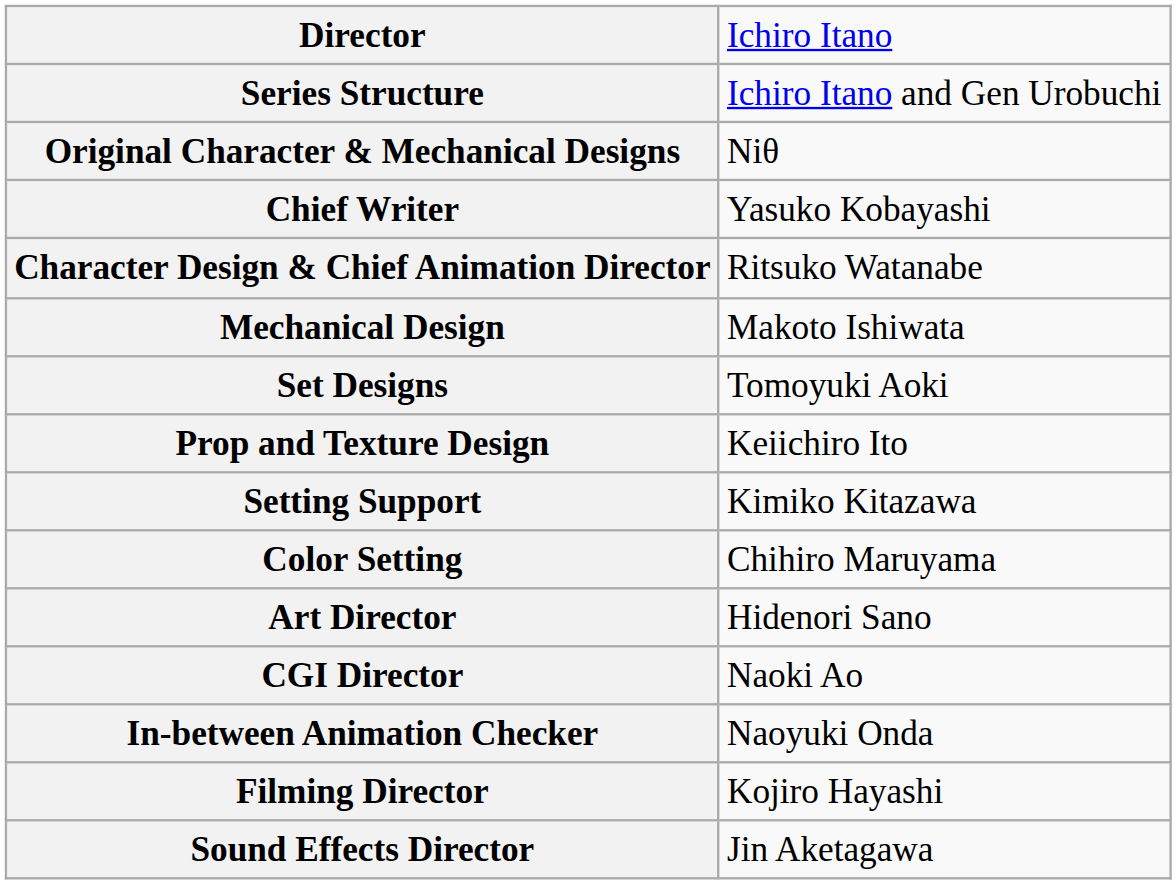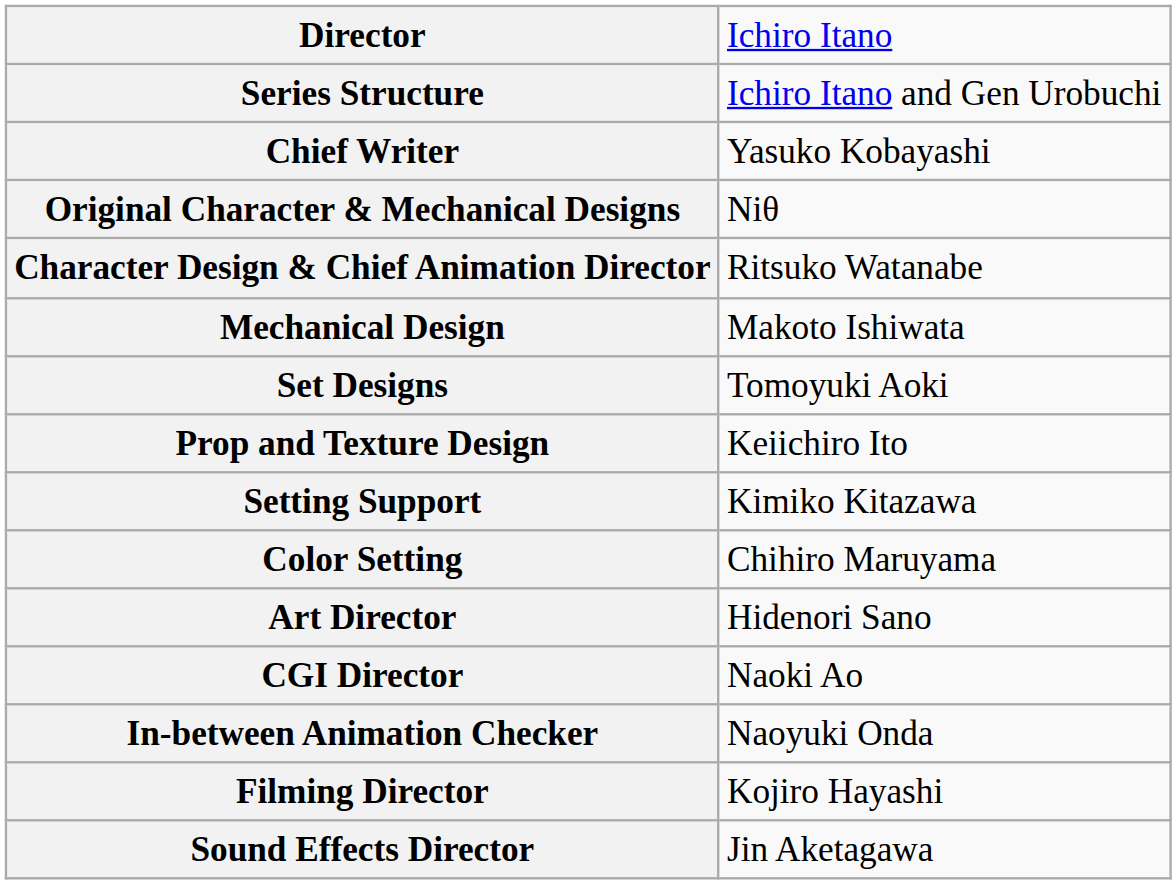rows swapped: Chief Writer <-> Original Character & Mechanical Designs
